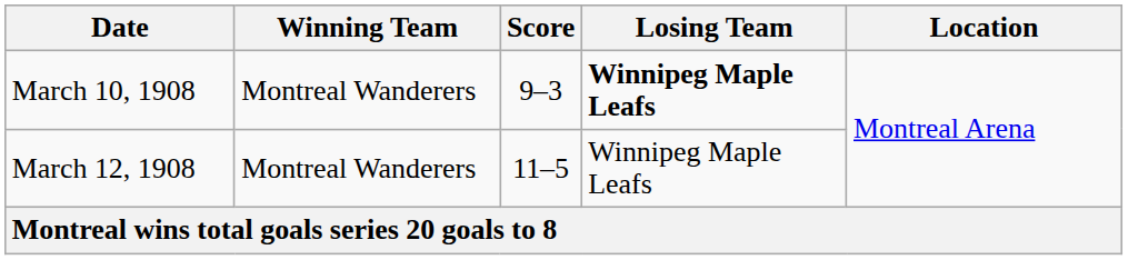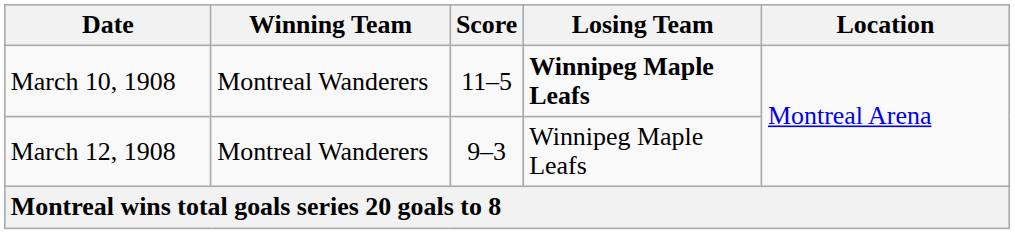March 10, 1908 | Score: 9–3 -> 11–5
March 12, 1908 | Score: 11–5 -> 9–3
